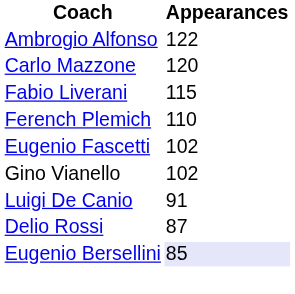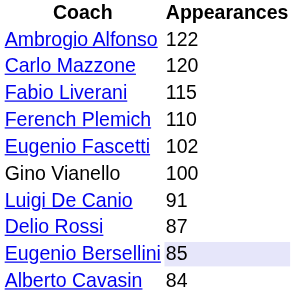Gino Vianello | Appearances: 102 -> 100
+ row: Alberto Cavasin | 84
